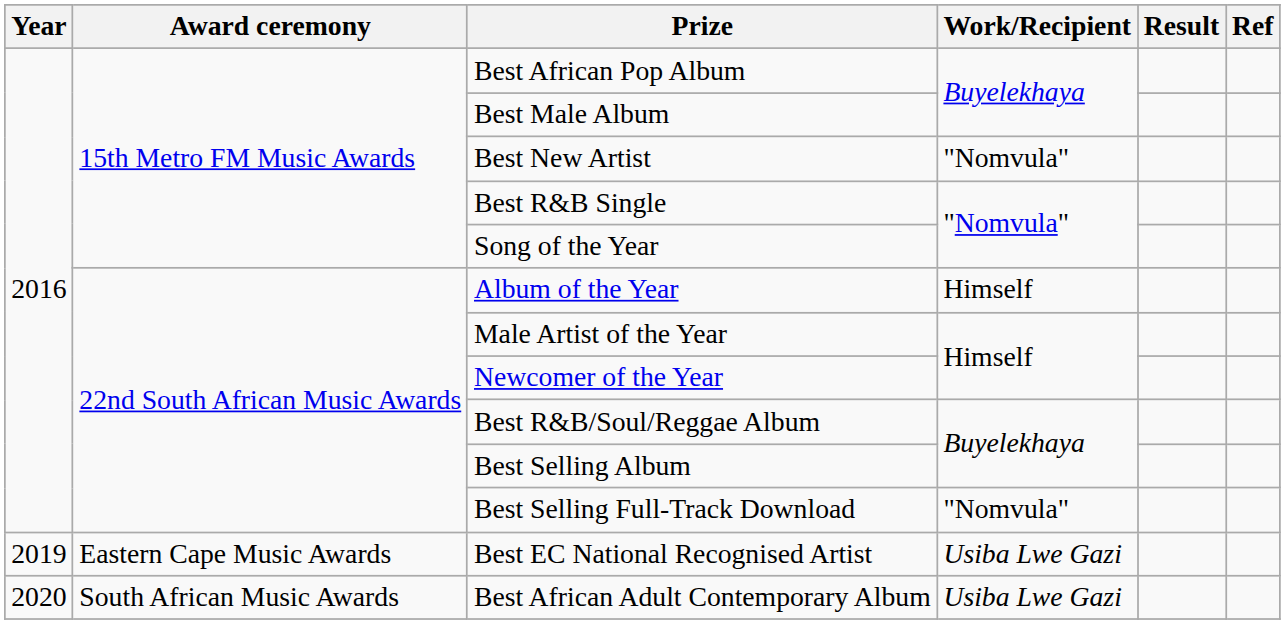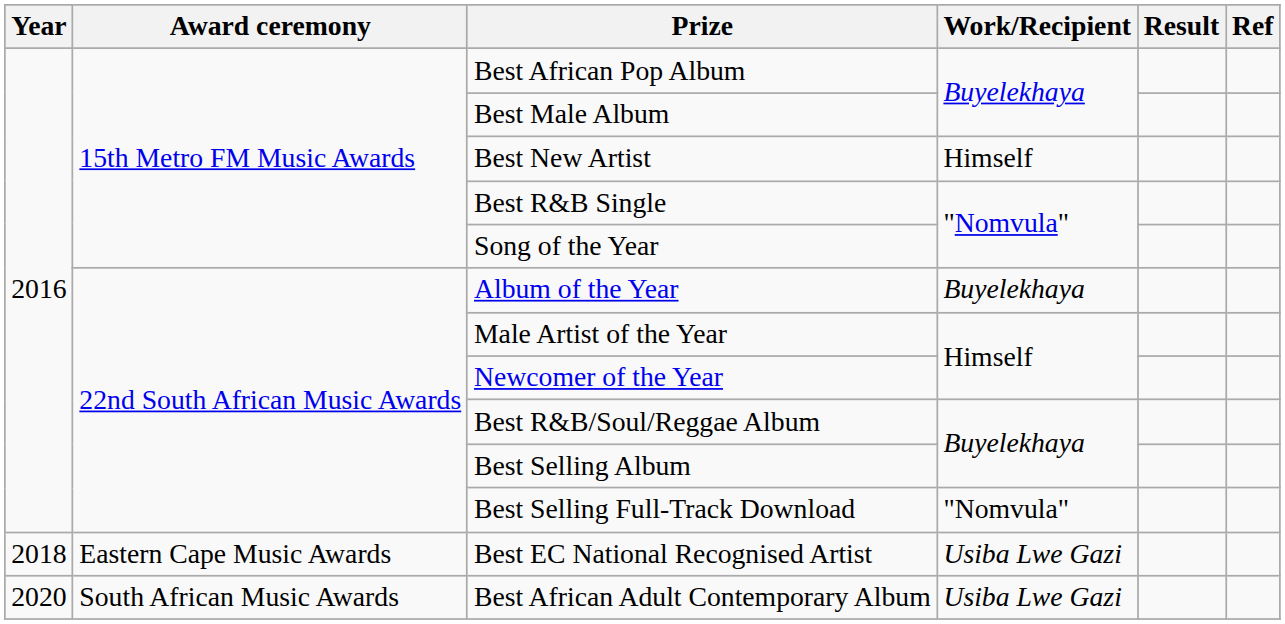Best New Artist | Work/Recipient: "Nomvula" -> Himself
Album of the Year | Work/Recipient: Himself -> Buyelekhaya
Best EC National Recognised Artist | Year: 2019 -> 2018
